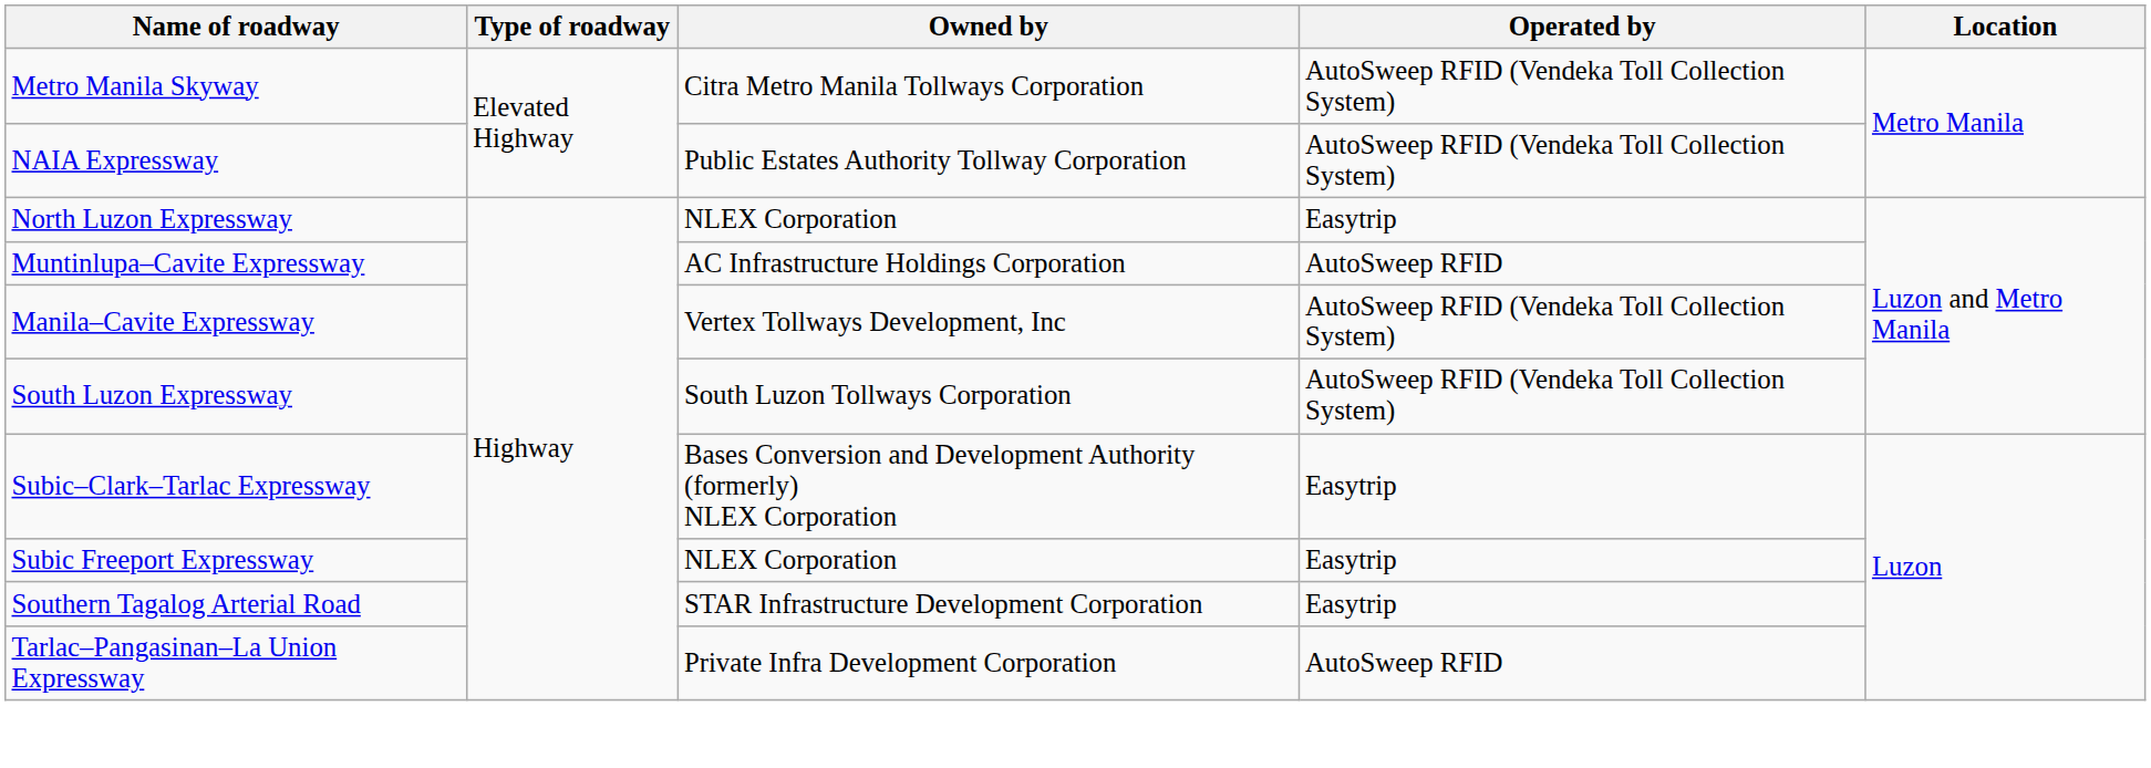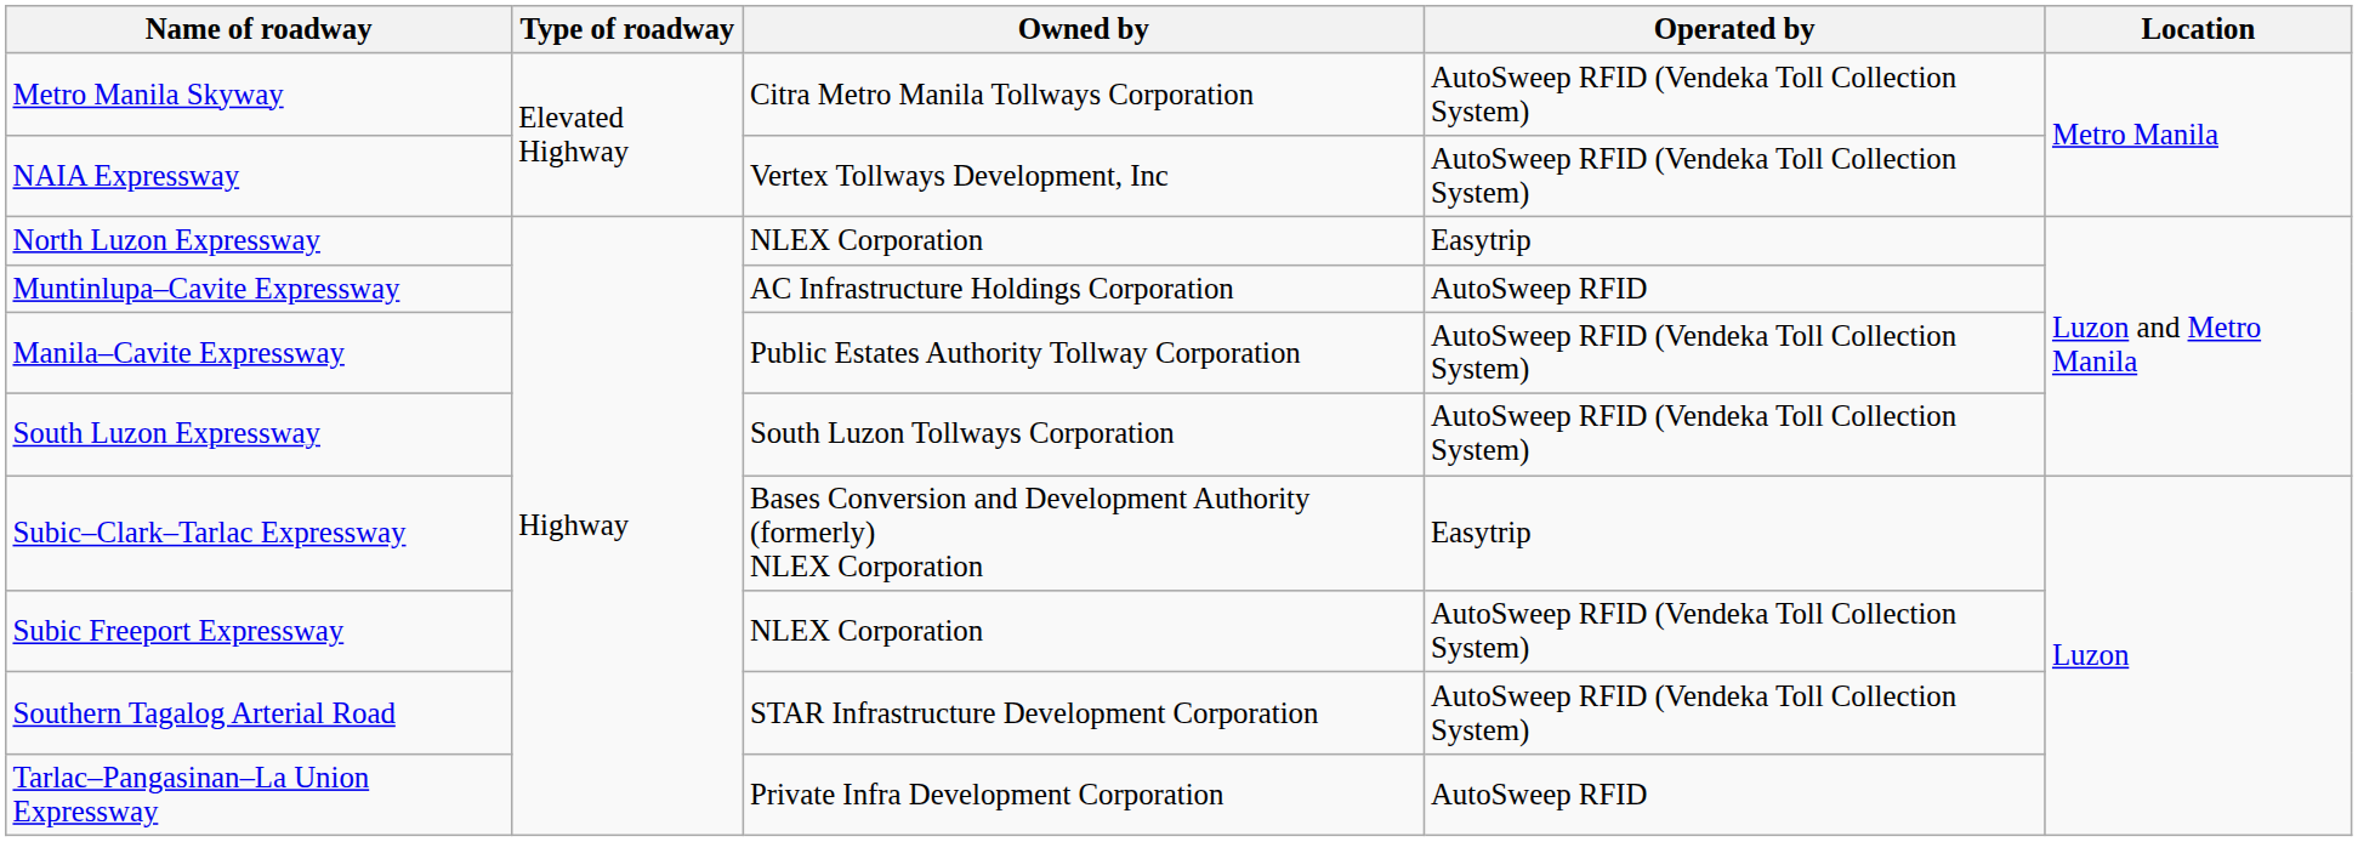NAIA Expressway | Owned by: Public Estates Authority Tollway Corporation -> Vertex Tollways Development, Inc
Manila–Cavite Expressway | Owned by: Vertex Tollways Development, Inc -> Public Estates Authority Tollway Corporation
Subic Freeport Expressway | Operated by: Easytrip -> AutoSweep RFID (Vendeka Toll Collection System)
Southern Tagalog Arterial Road | Operated by: Easytrip -> AutoSweep RFID (Vendeka Toll Collection System)
